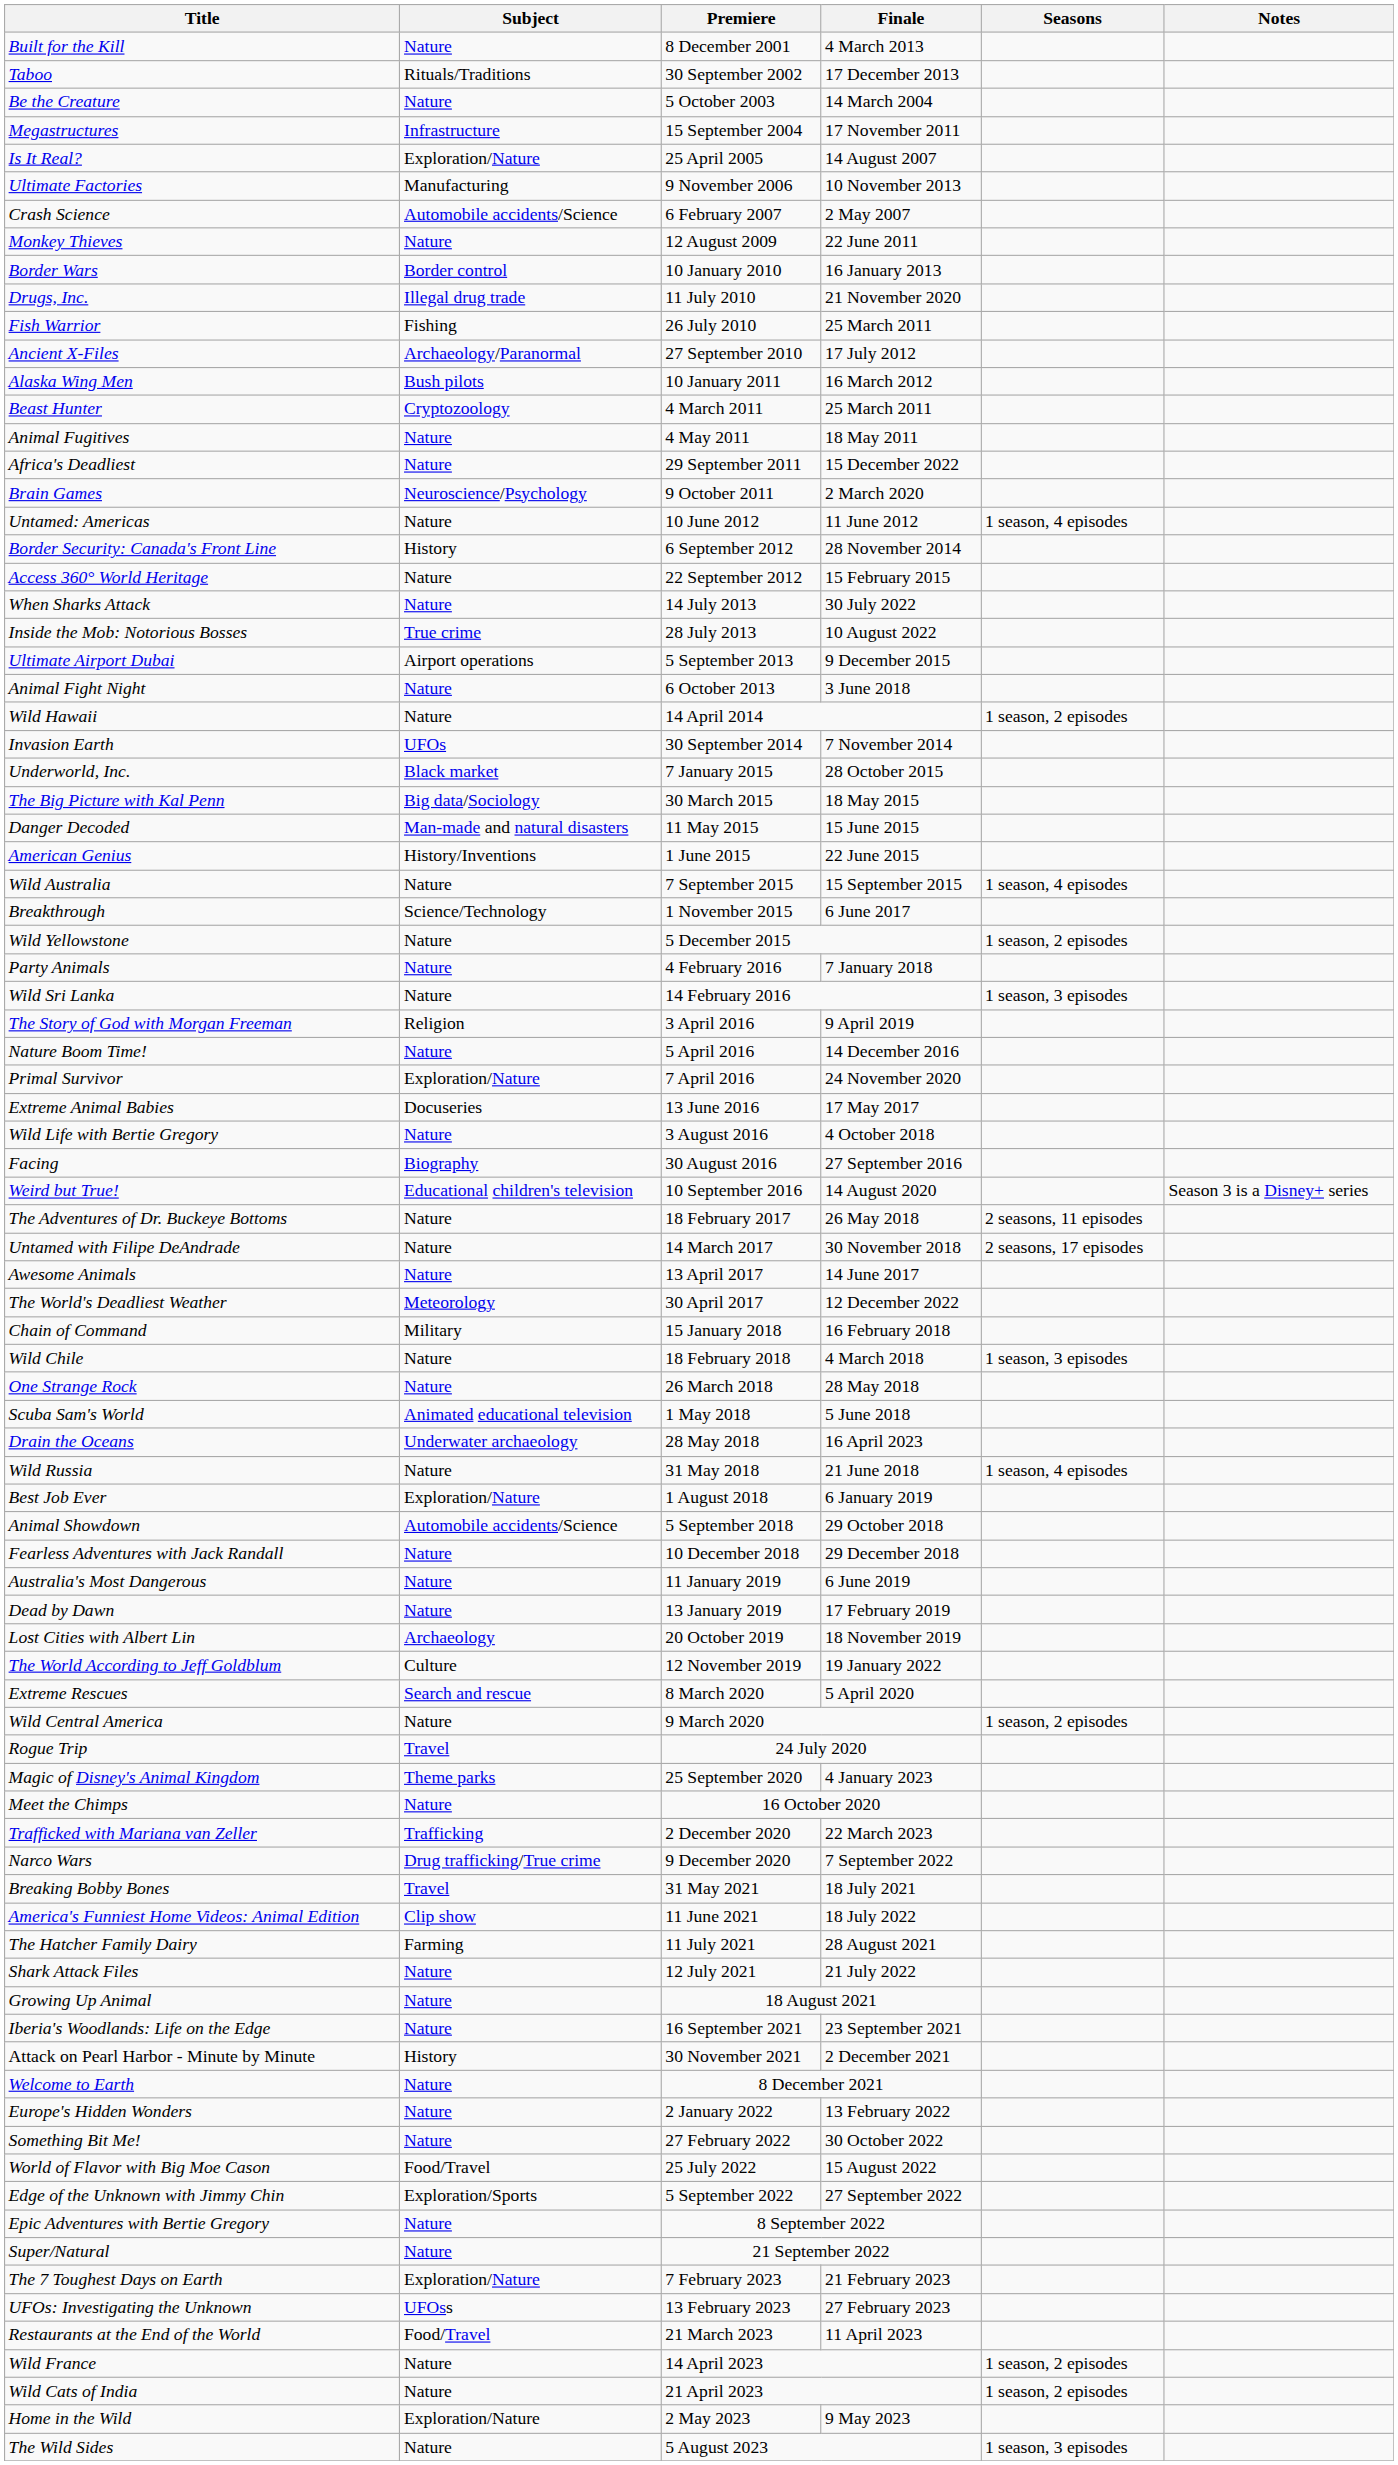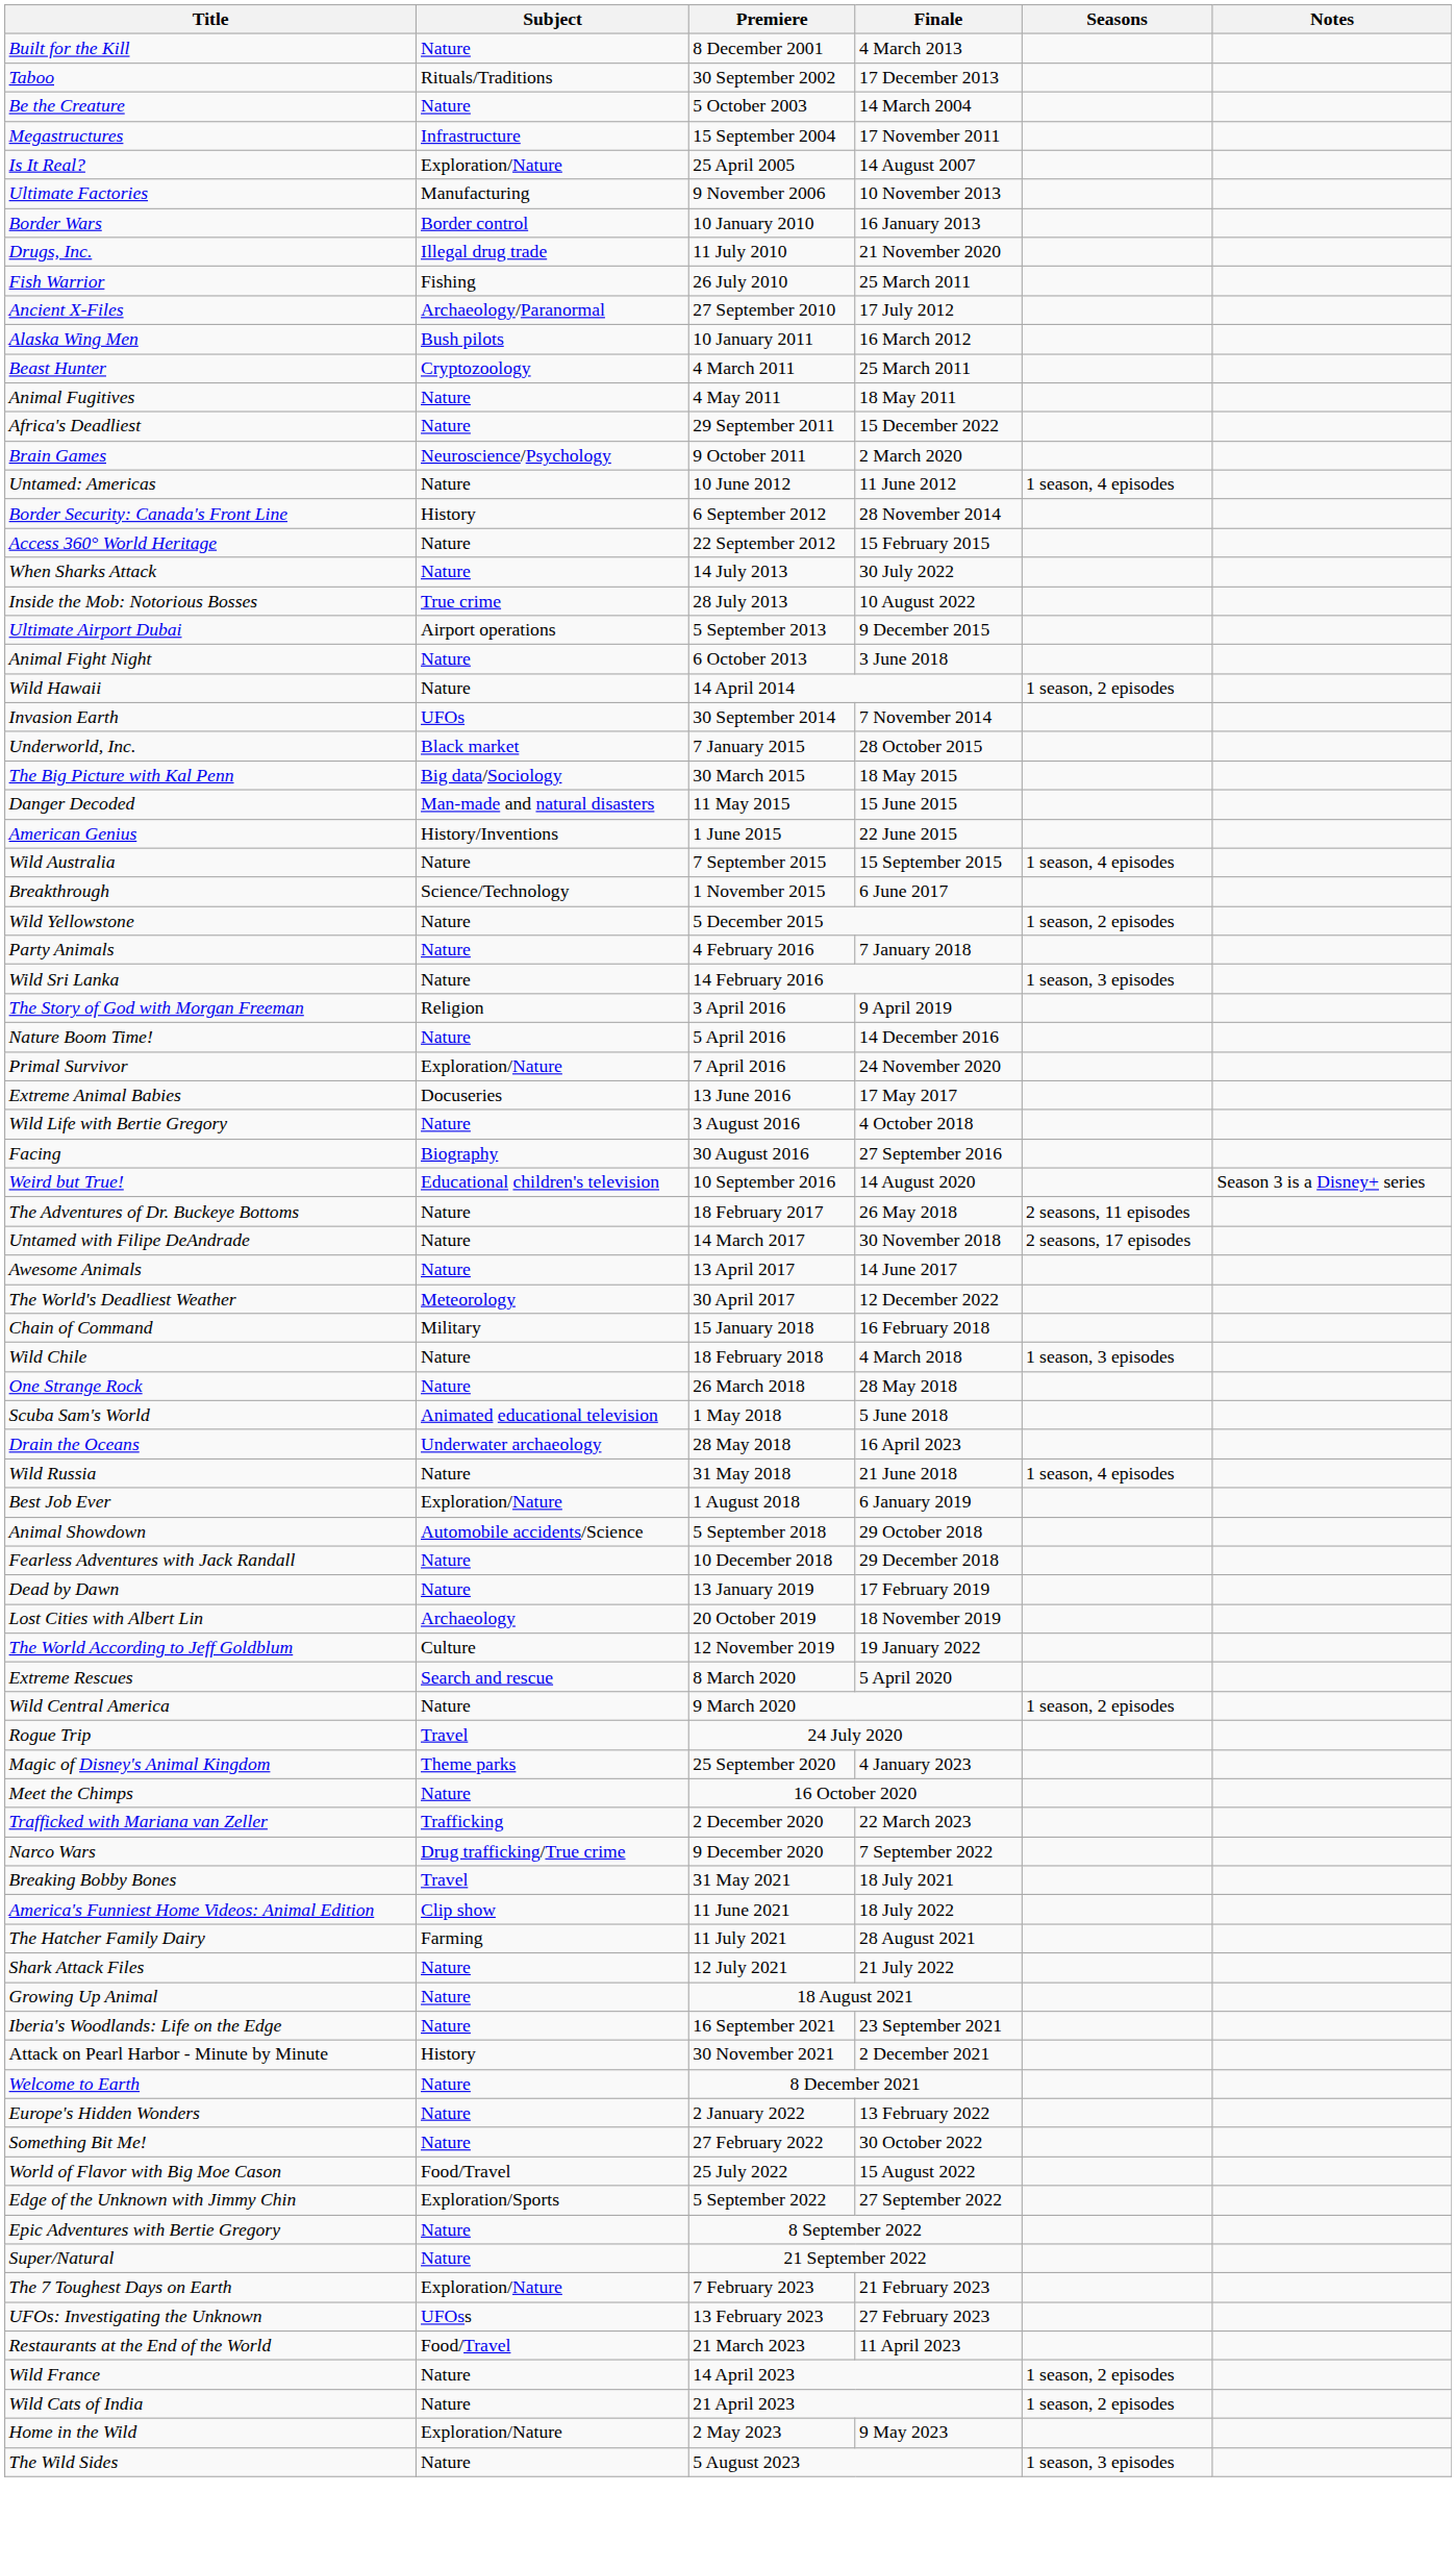- row: Crash Science | Automobile accidents/Science | 6 February 2007 | 2 May 2007
- row: Monkey Thieves | Nature | 12 August 2009 | 22 June 2011
- row: Australia's Most Dangerous | Nature | 11 January 2019 | 6 June 2019
